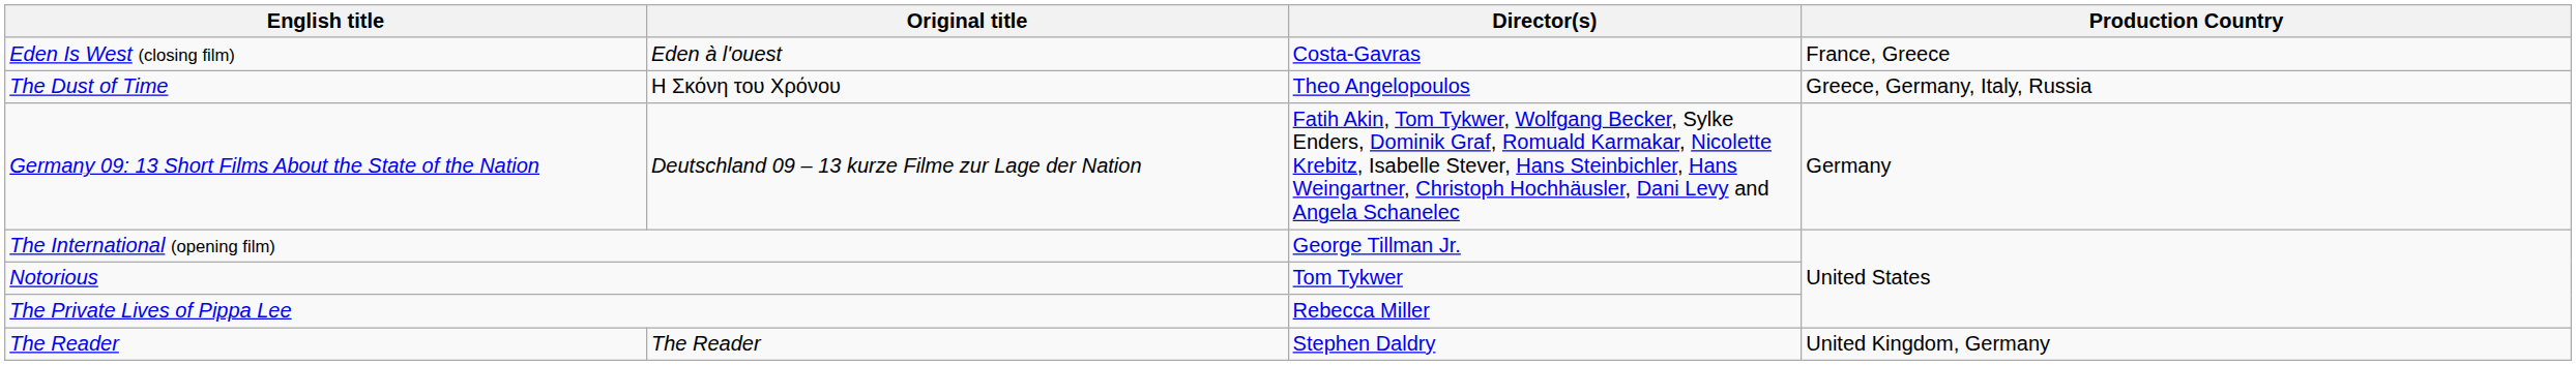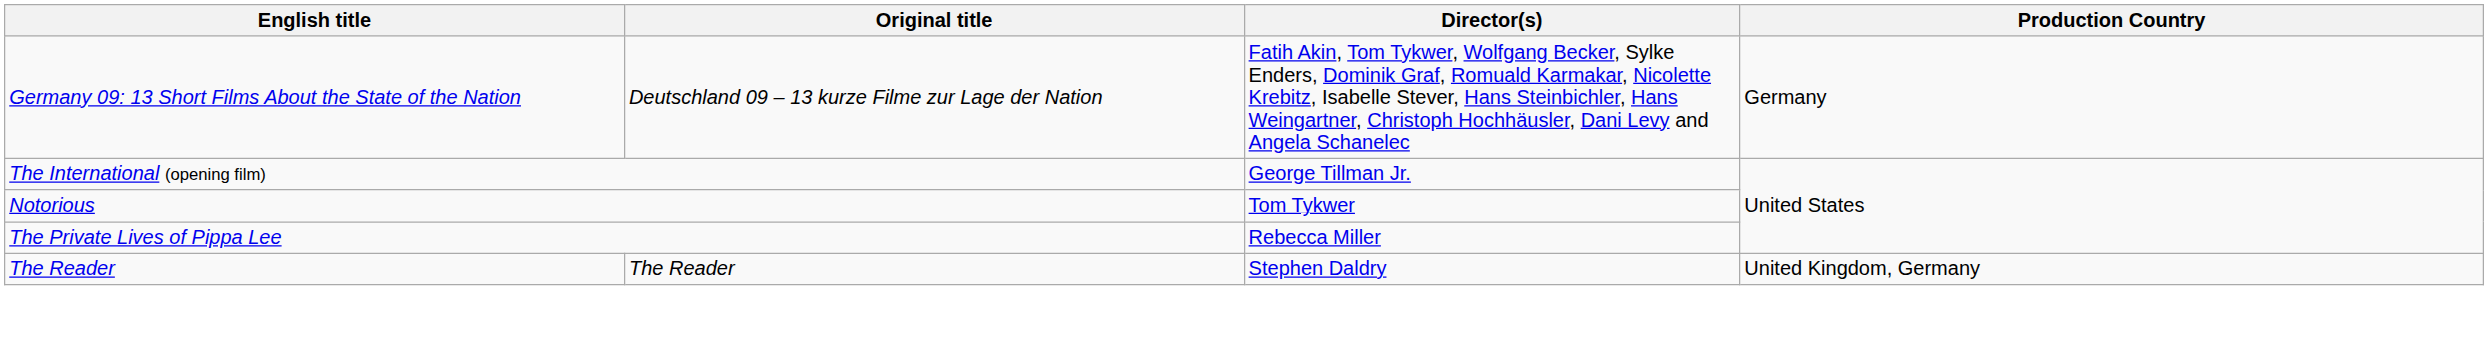- row: Eden Is West (closing film) | Eden à l'ouest | Costa-Gavras | France, Greece
- row: The Dust of Time | Η Σκόνη του Χρόνου | Theo Angelopoulos | Greece, Germany, Italy, Russia
